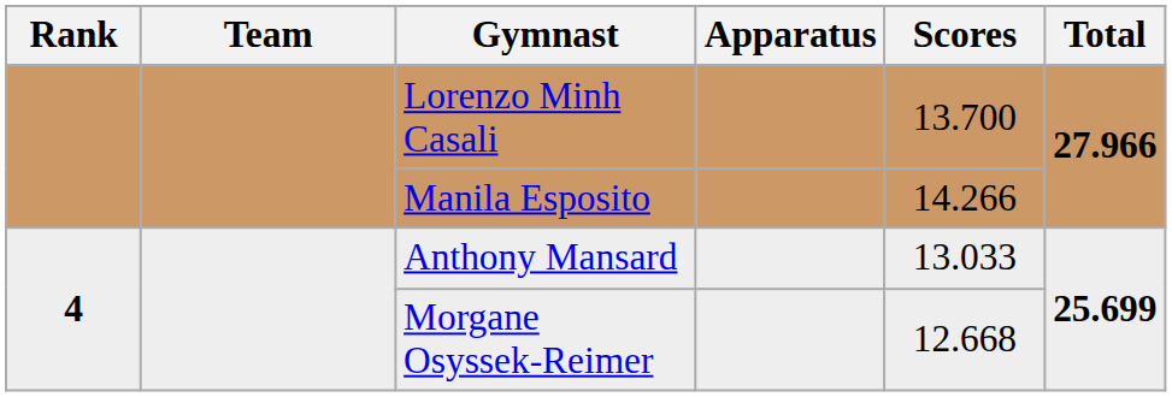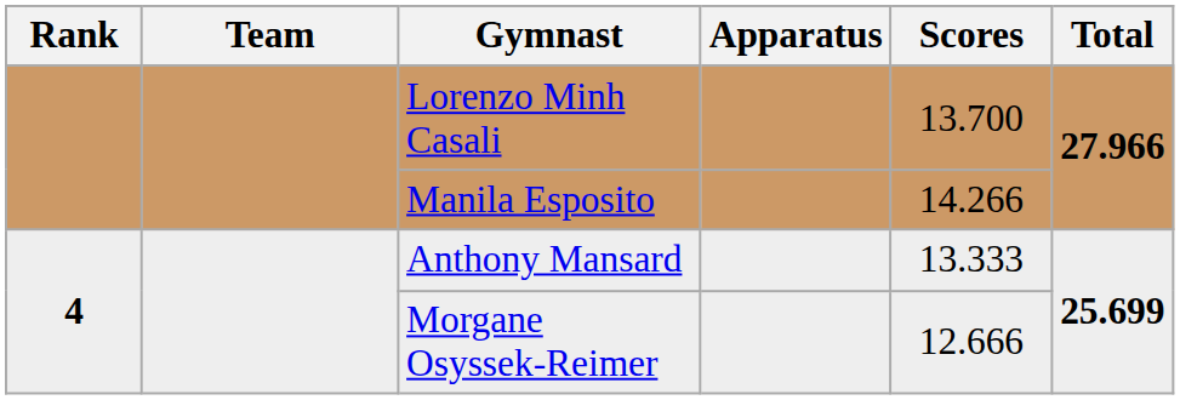Anthony Mansard | Scores: 13.033 -> 13.333
Morgane Osyssek-Reimer | Scores: 12.668 -> 12.666
